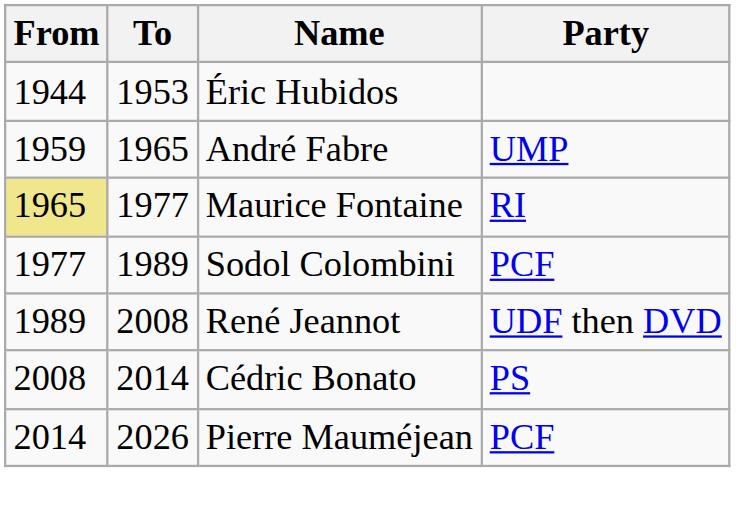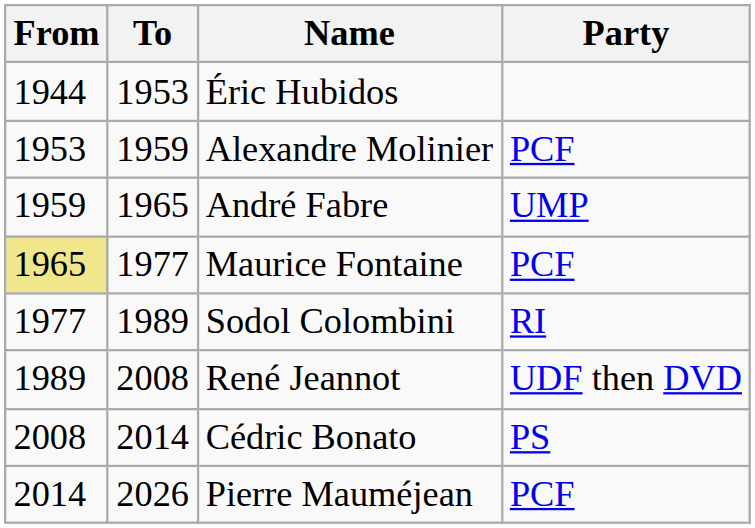+ row: 1953 | 1959 | Alexandre Molinier | PCF
Maurice Fontaine | Party: RI -> PCF
Sodol Colombini | Party: PCF -> RI
